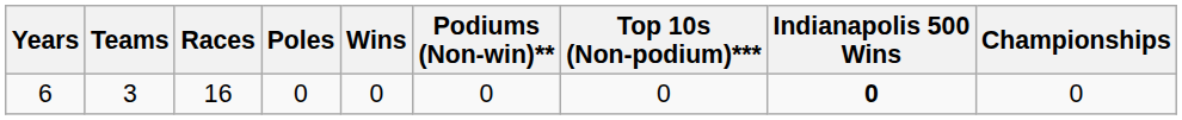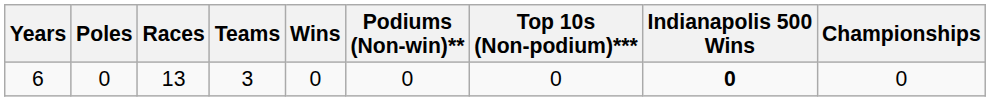columns swapped: Teams <-> Poles
6 | Races: 16 -> 13
